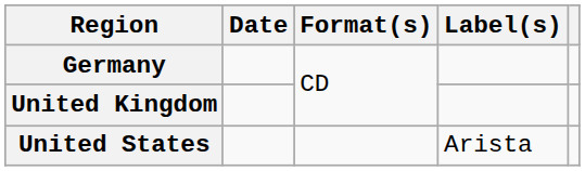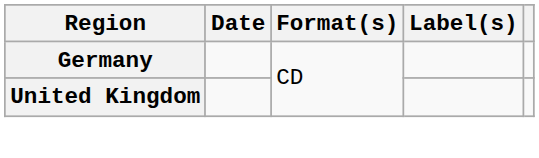- row: United States | Arista
